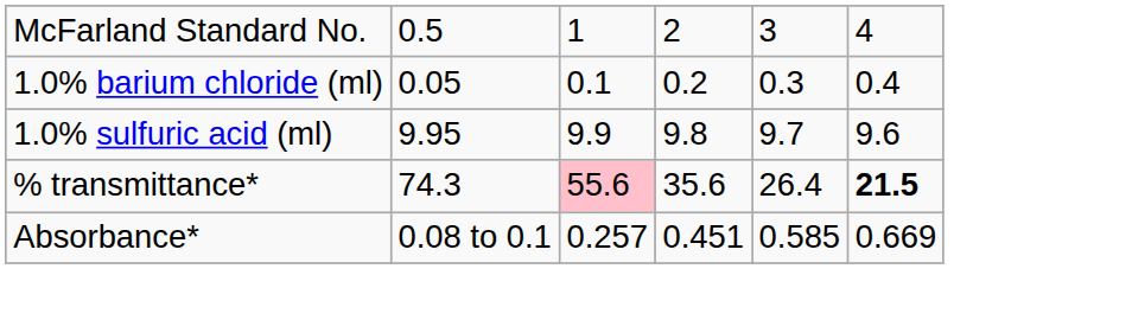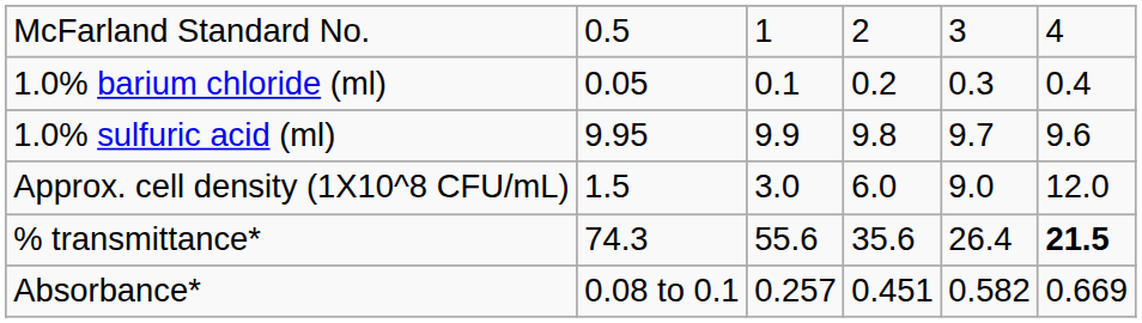+ row: Approx. cell density (1X10^8 CFU/mL) | 1.5 | 3.0 | 6.0 | 9.0 | 12.0
% transmittance* | column 3: pink background -> no background
Absorbance* | column 5: 0.585 -> 0.582
